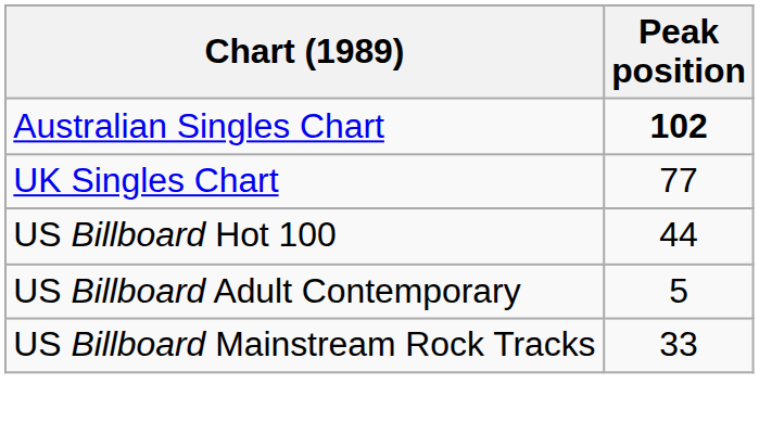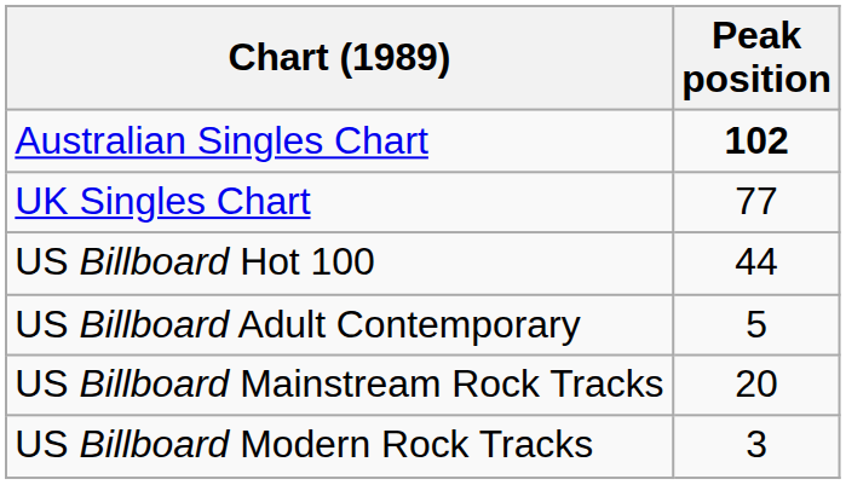US Billboard Mainstream Rock Tracks | Peak position: 33 -> 20
+ row: US Billboard Modern Rock Tracks | 3
